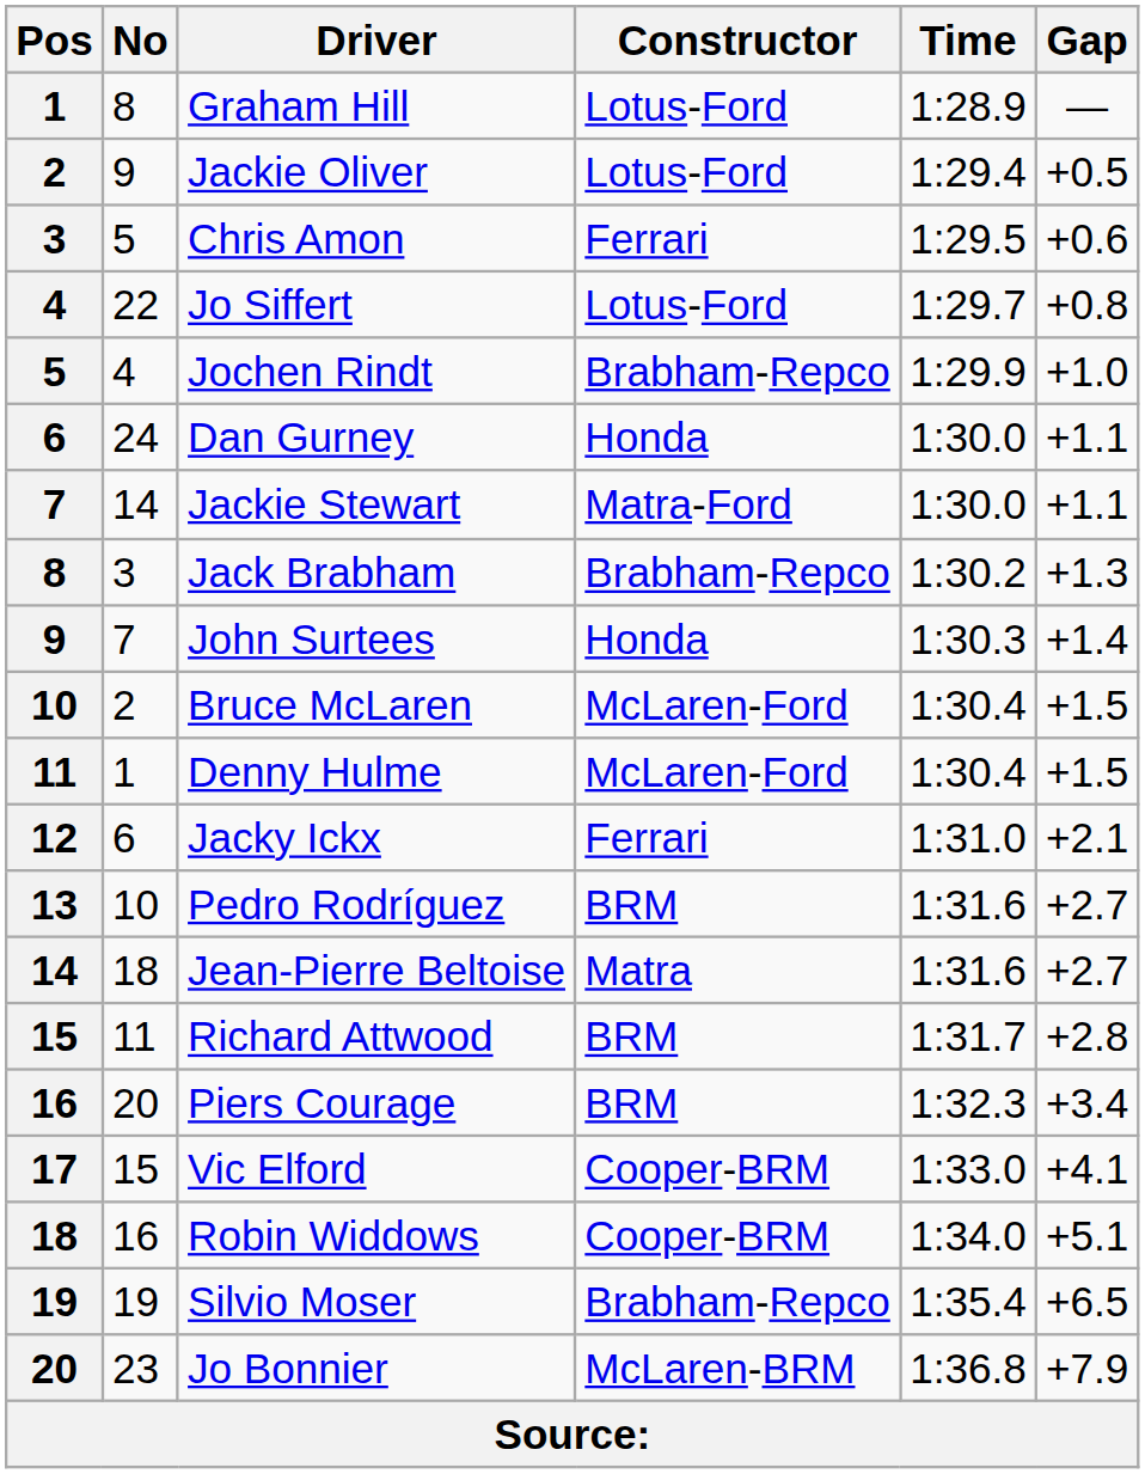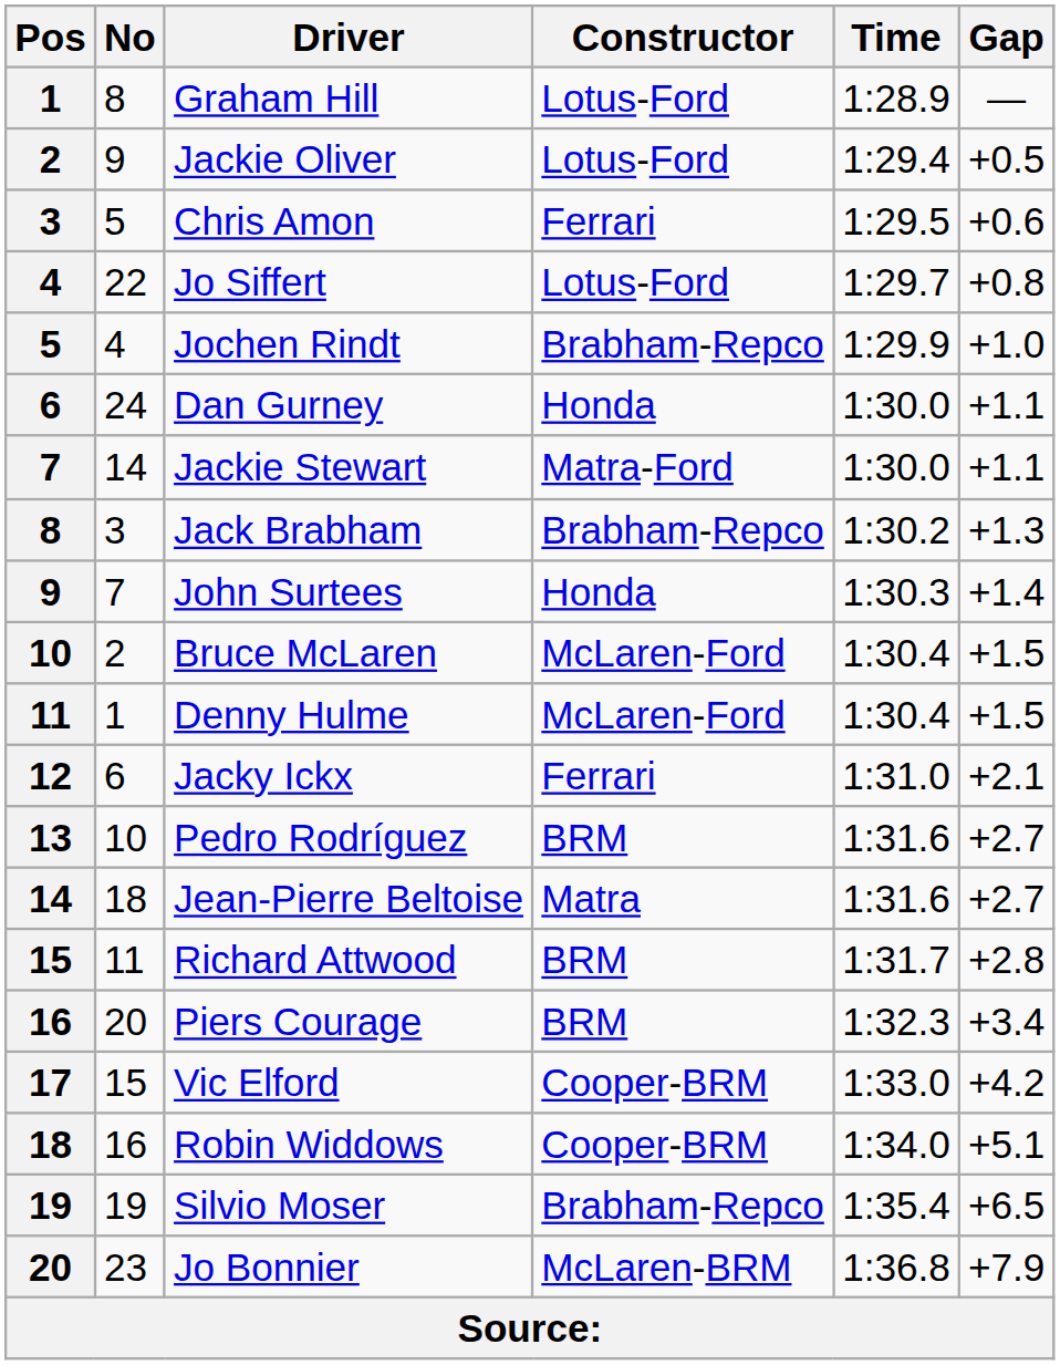Vic Elford | Gap: +4.1 -> +4.2
